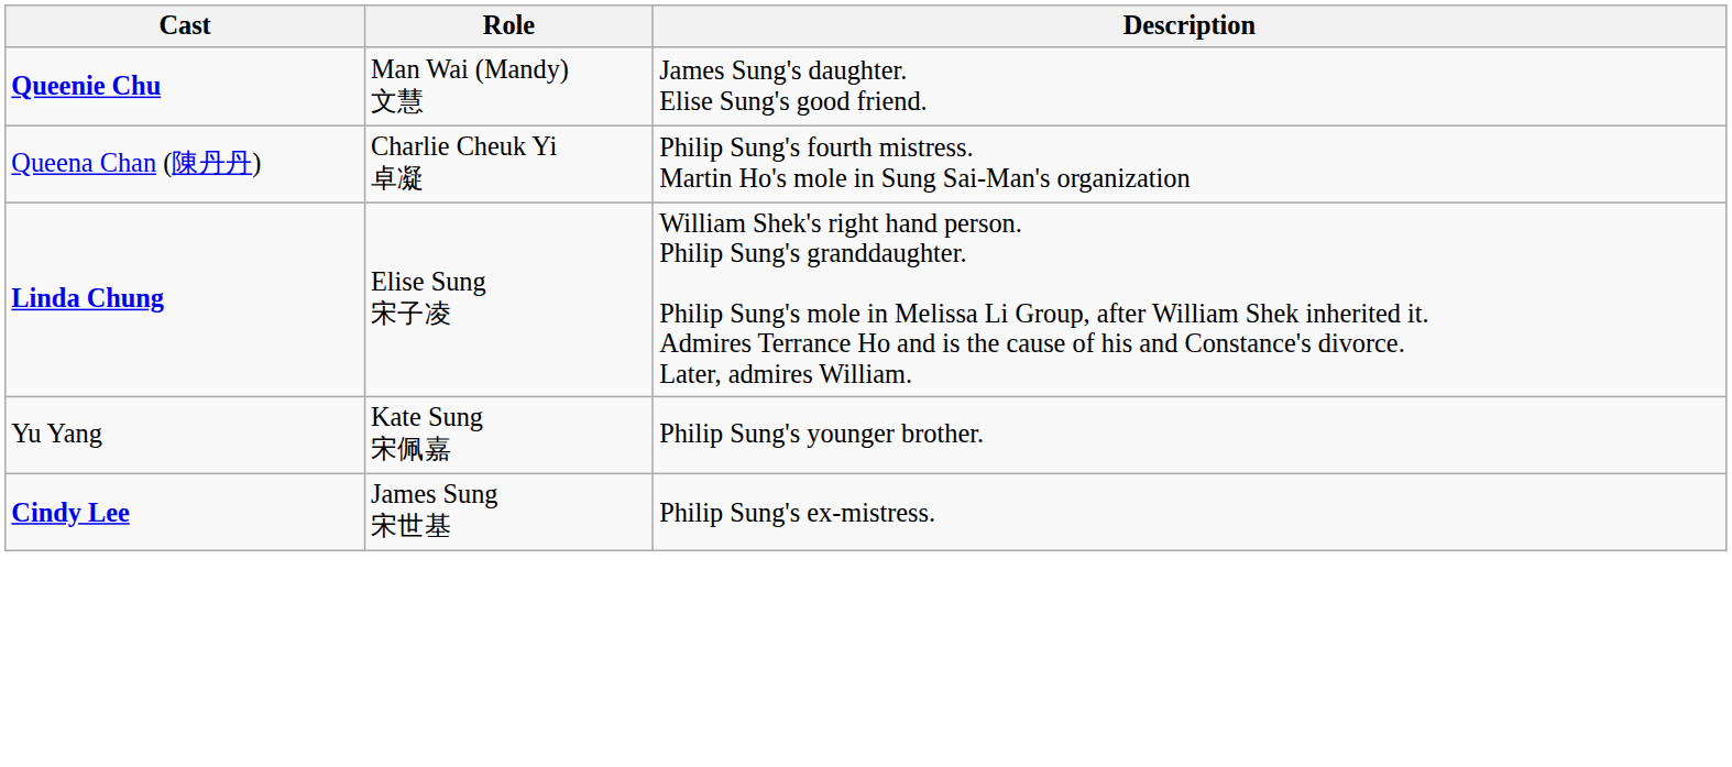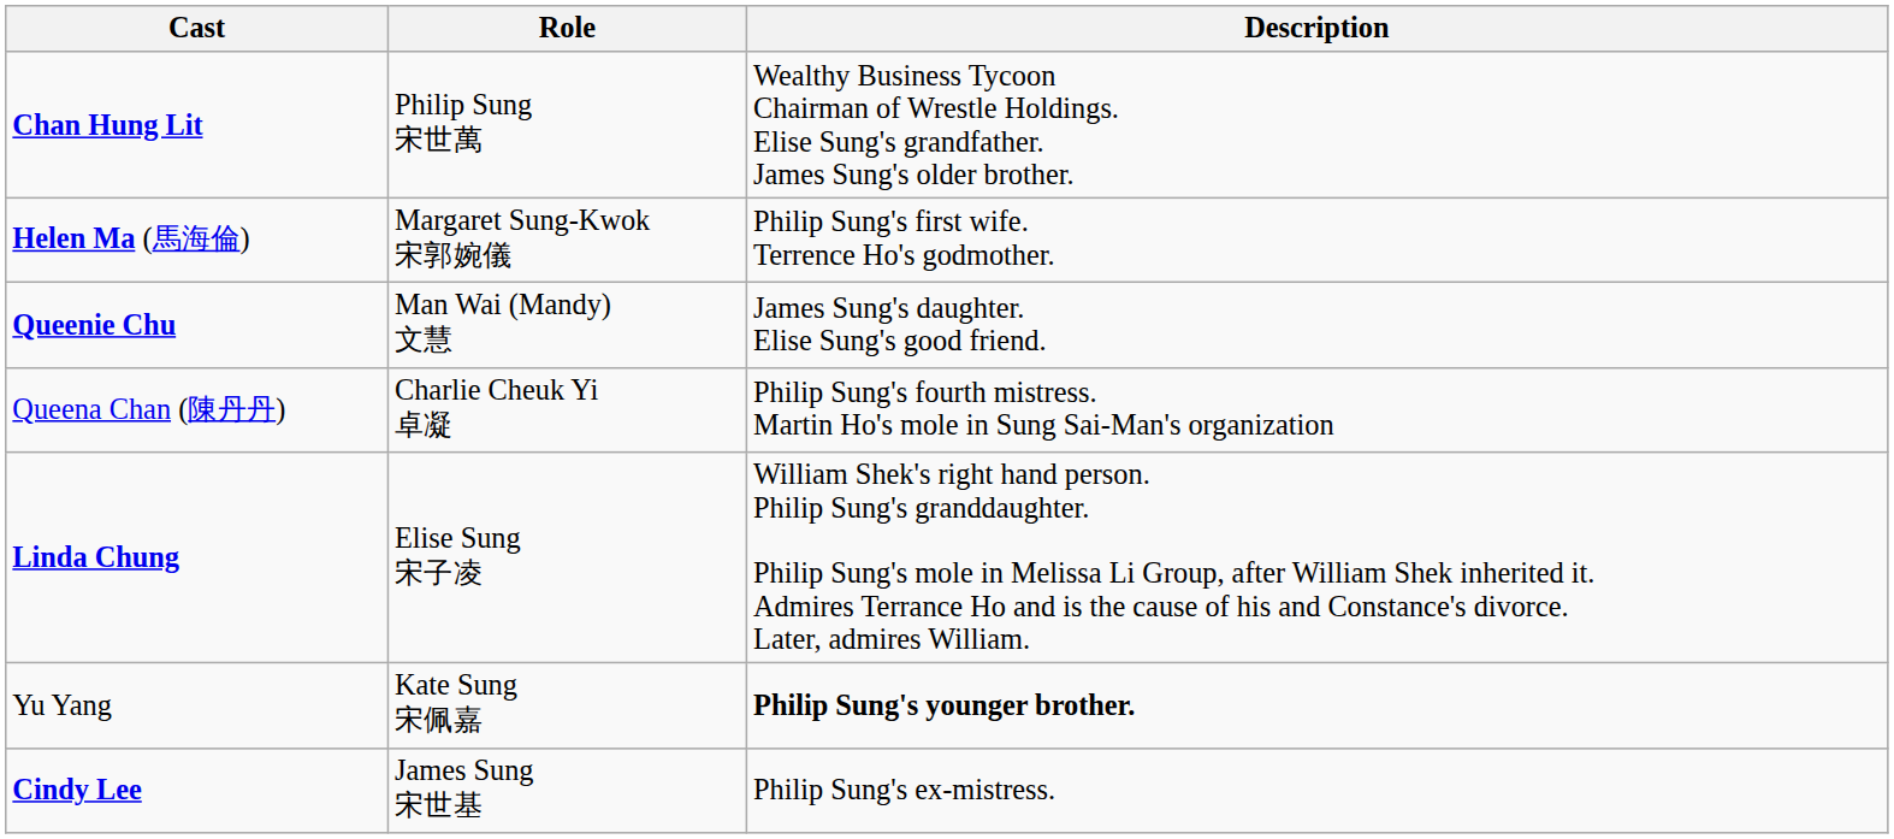+ row: Chan Hung Lit | Philip Sung 宋世萬 | Wealthy Business Tycoon Chairman of Wrestle Holdings. Elise Sung's grandfather. James Sung's older brother.
+ row: Helen Ma (馬海倫) | Margaret Sung-Kwok 宋郭婉儀 | Philip Sung's first wife. Terrence Ho's godmother.
Yu Yang | Description: normal -> bold
